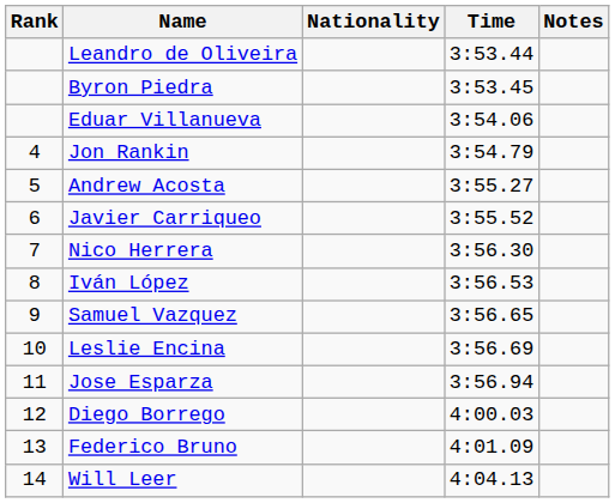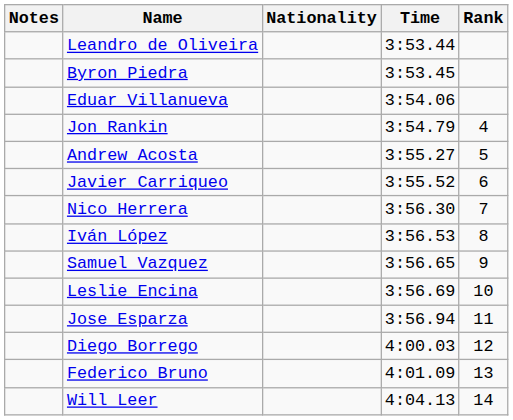columns swapped: Rank <-> Notes
